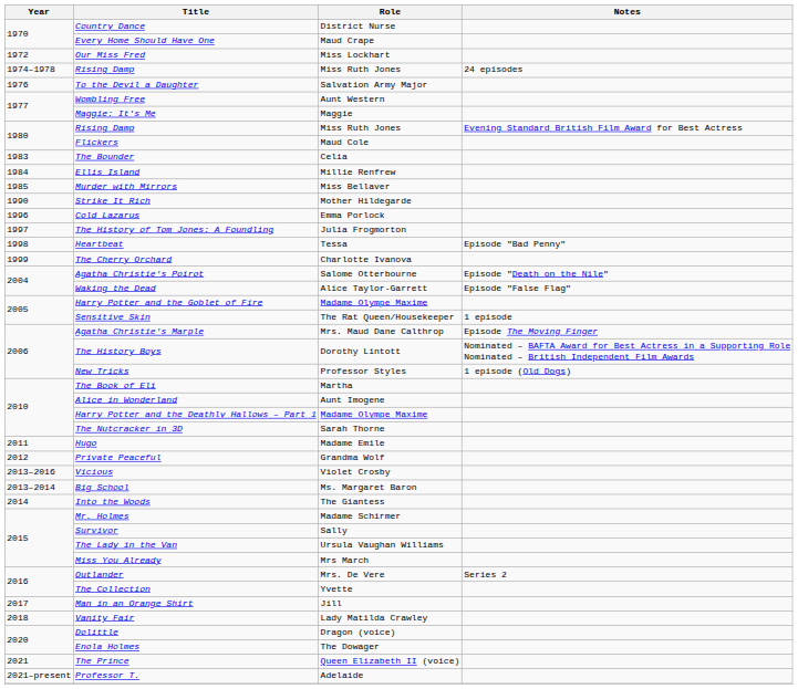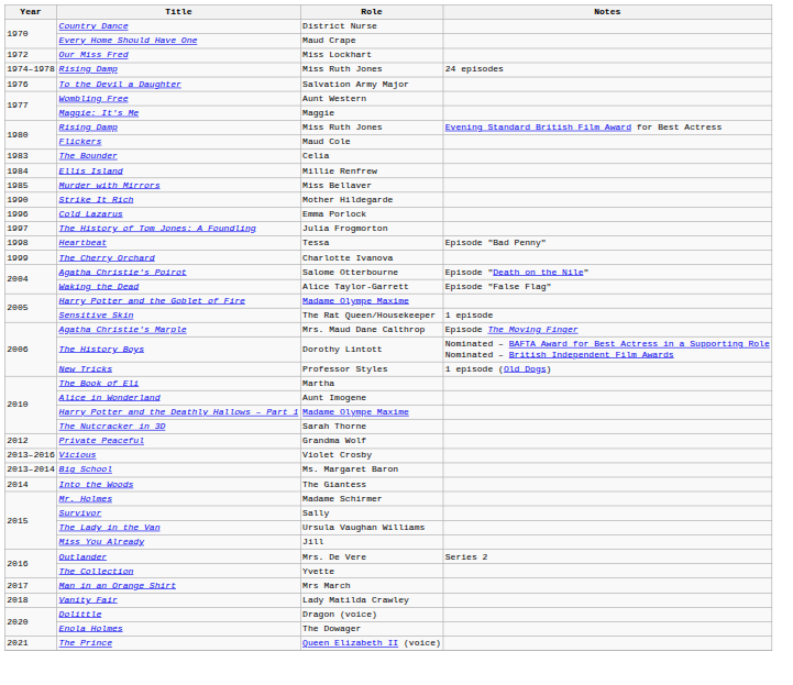- row: 2011 | Hugo | Madame Emile
Miss You Already | Role: Mrs March -> Jill
Man in an Orange Shirt | Role: Jill -> Mrs March
- row: 2021–present | Professor T. | Adelaide
